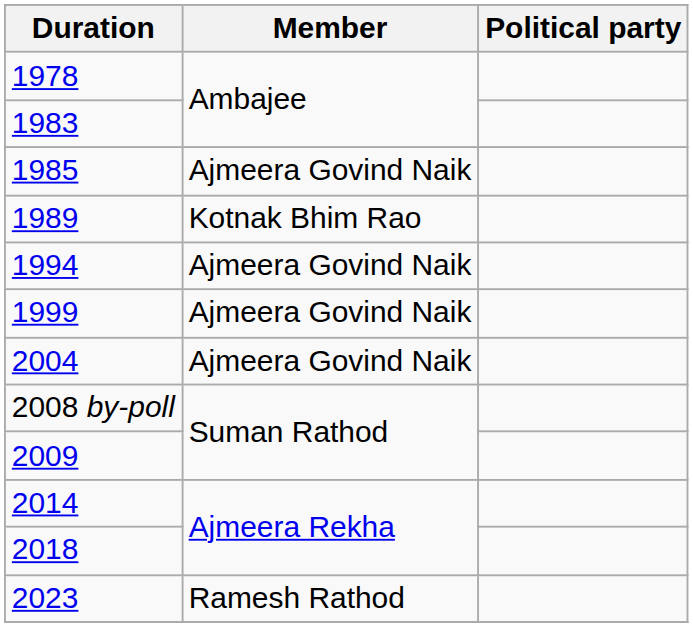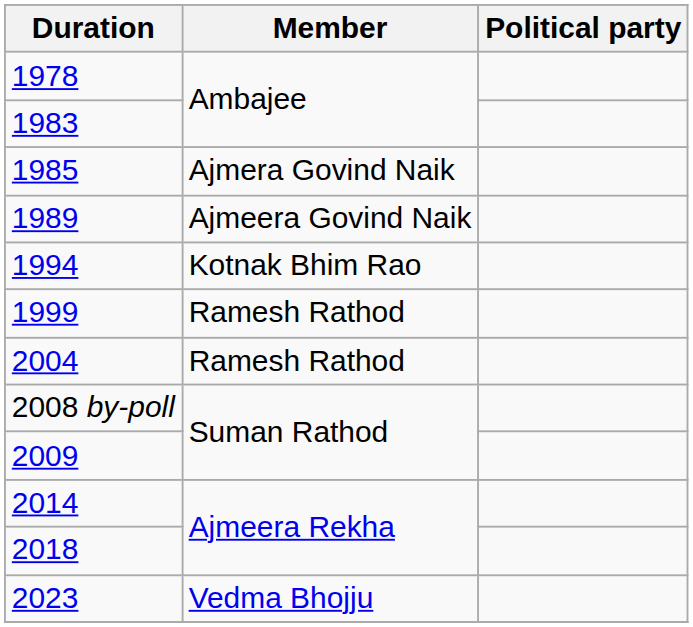1985 | Member: Ajmeera Govind Naik -> Ajmera Govind Naik
1989 | Member: Kotnak Bhim Rao -> Ajmeera Govind Naik
1994 | Member: Ajmeera Govind Naik -> Kotnak Bhim Rao
1999 | Member: Ajmeera Govind Naik -> Ramesh Rathod
2004 | Member: Ajmeera Govind Naik -> Ramesh Rathod
2023 | Member: Ramesh Rathod -> Vedma Bhojju
